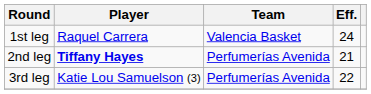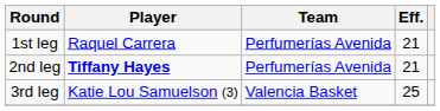1st leg | Team: Valencia Basket -> Perfumerías Avenida
1st leg | Eff.: 24 -> 21
3rd leg | Team: Perfumerías Avenida -> Valencia Basket
3rd leg | Eff.: 22 -> 25
